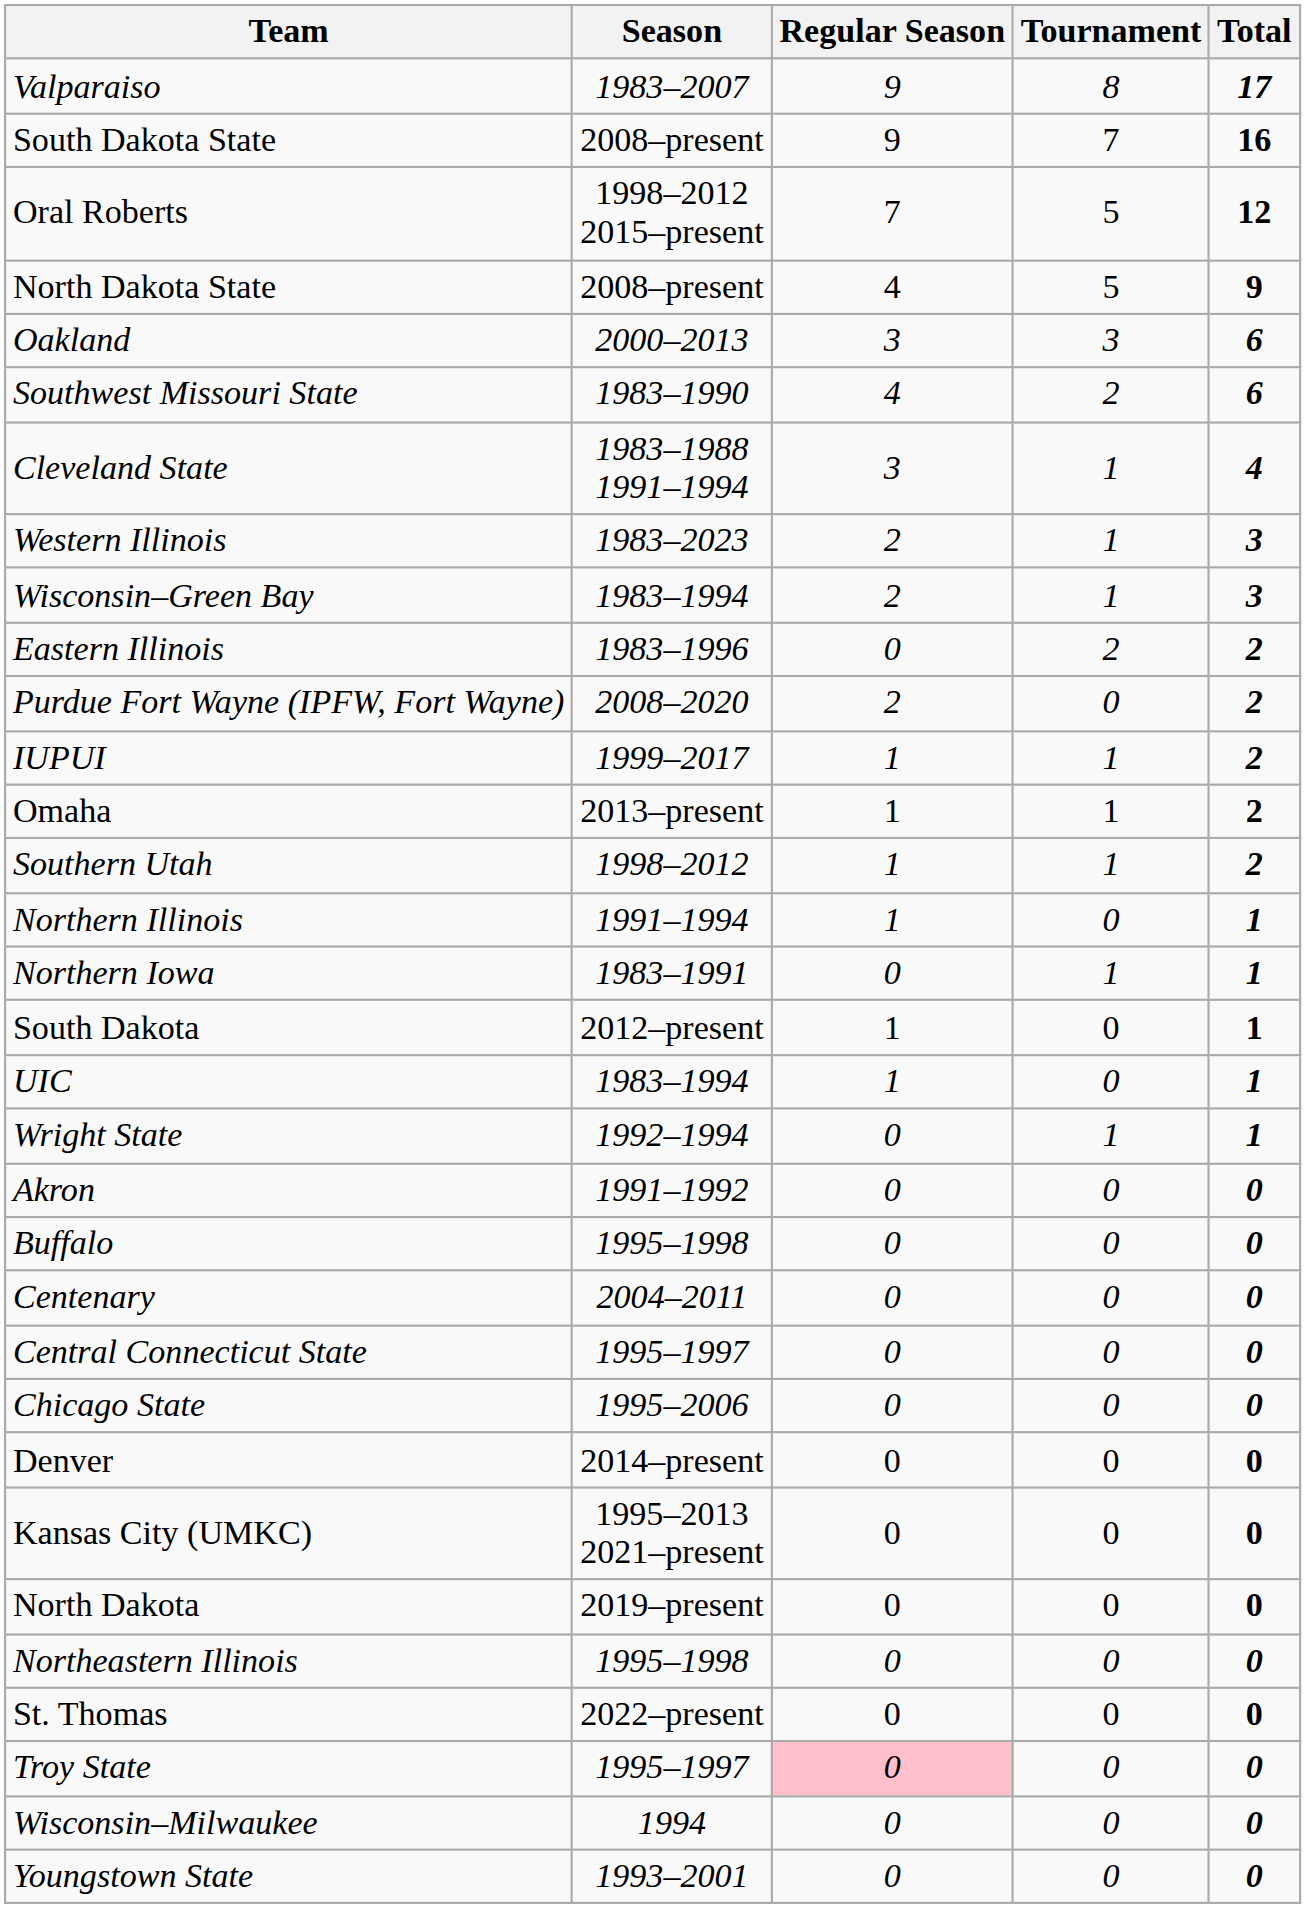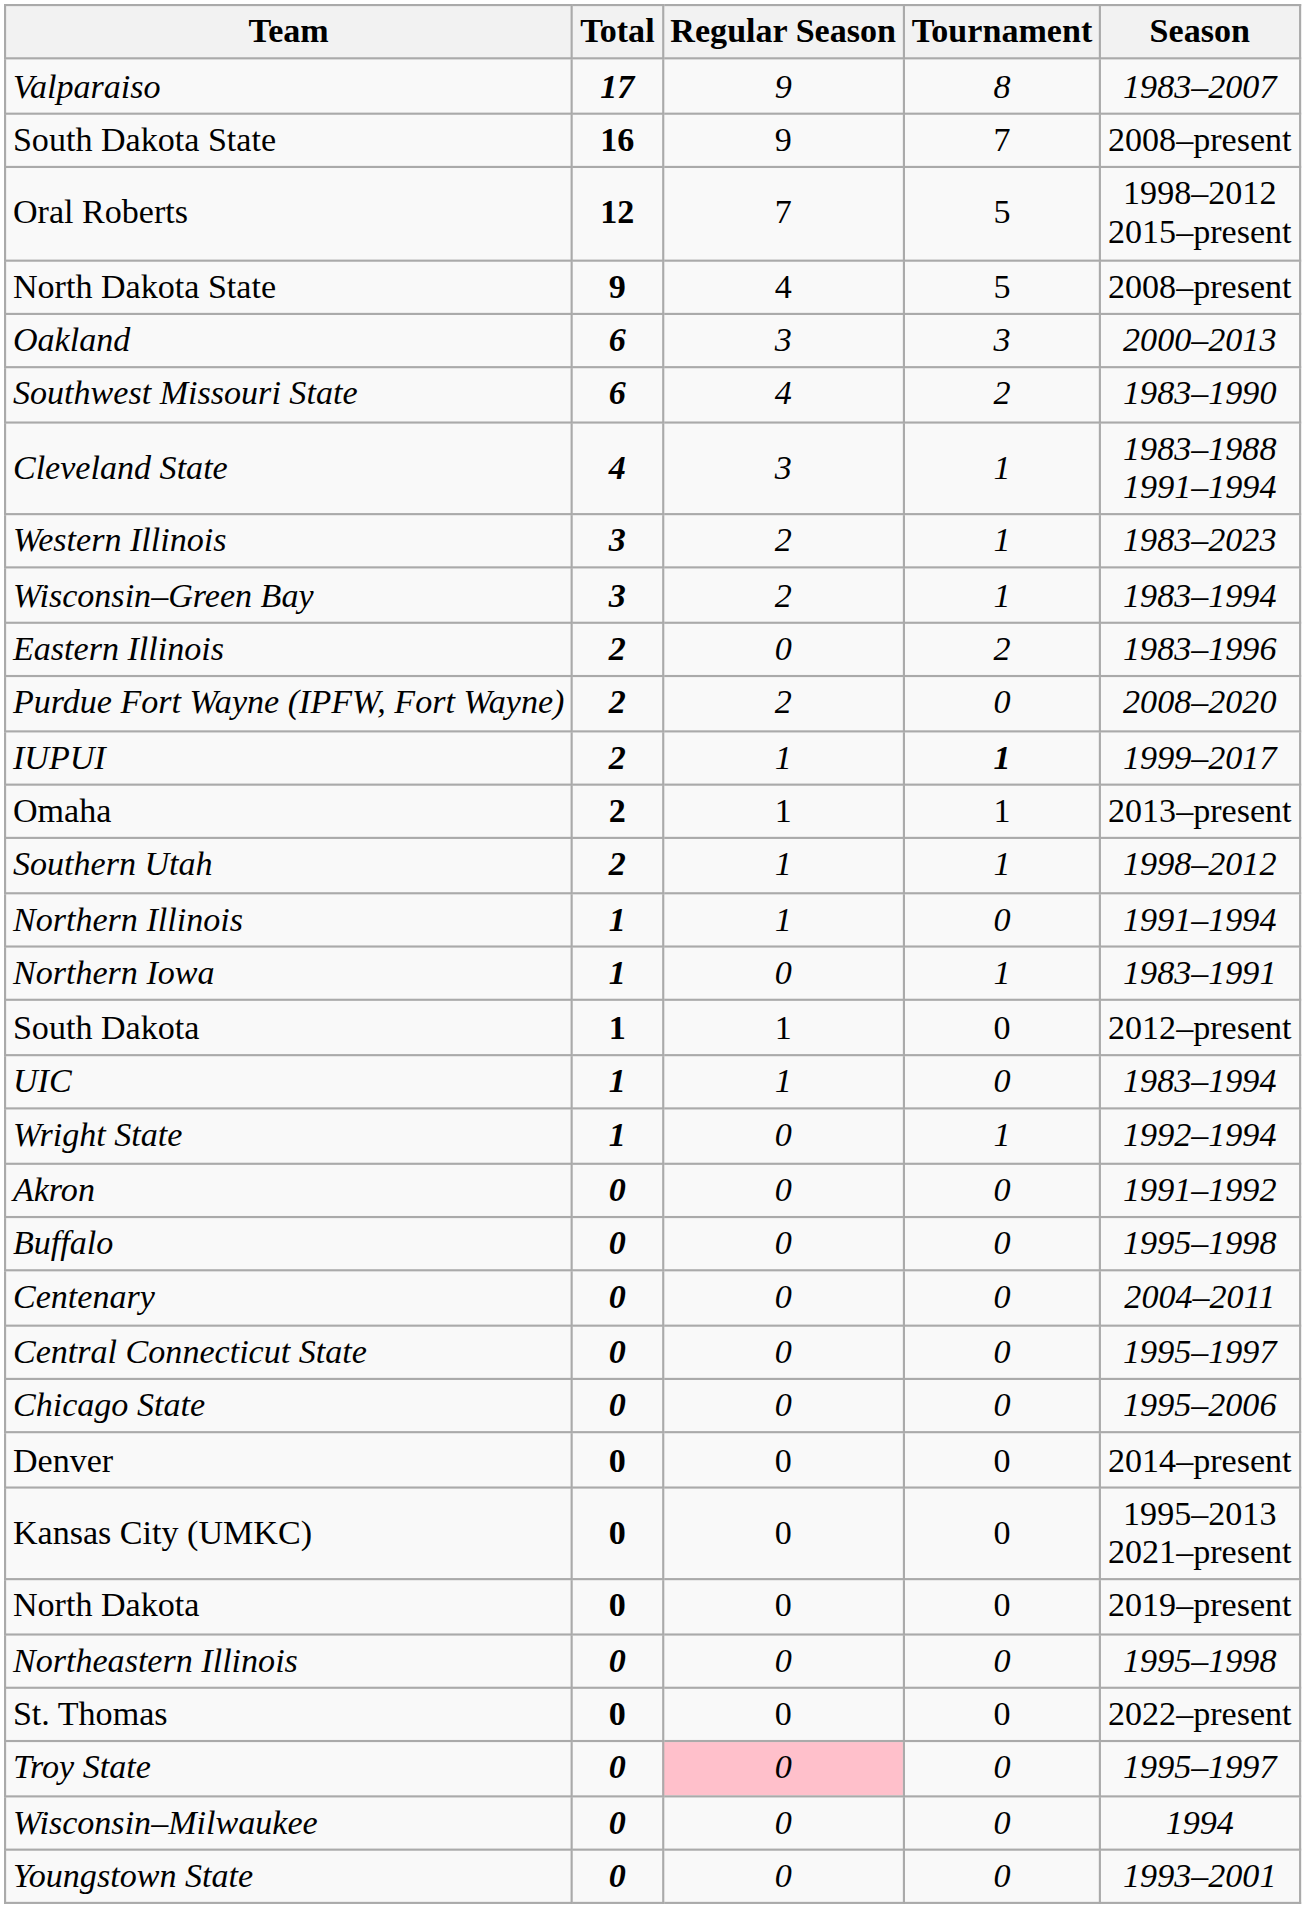columns swapped: Season <-> Total
IUPUI | Tournament: normal -> bold
